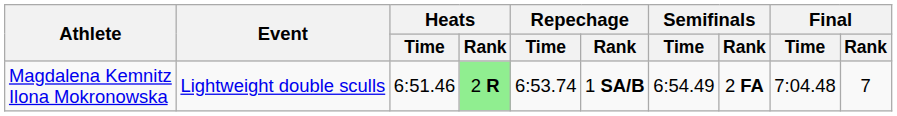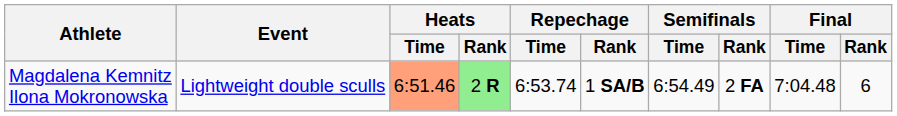Magdalena Kemnitz Ilona Mokronowska | Heats / Time: no background -> lightsalmon background
Magdalena Kemnitz Ilona Mokronowska | Final / Rank: 7 -> 6
